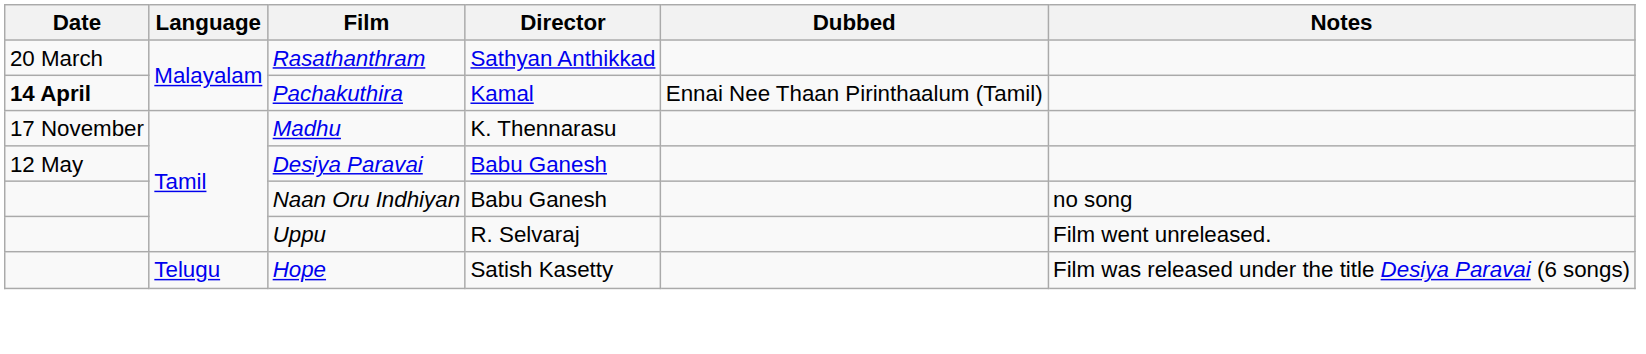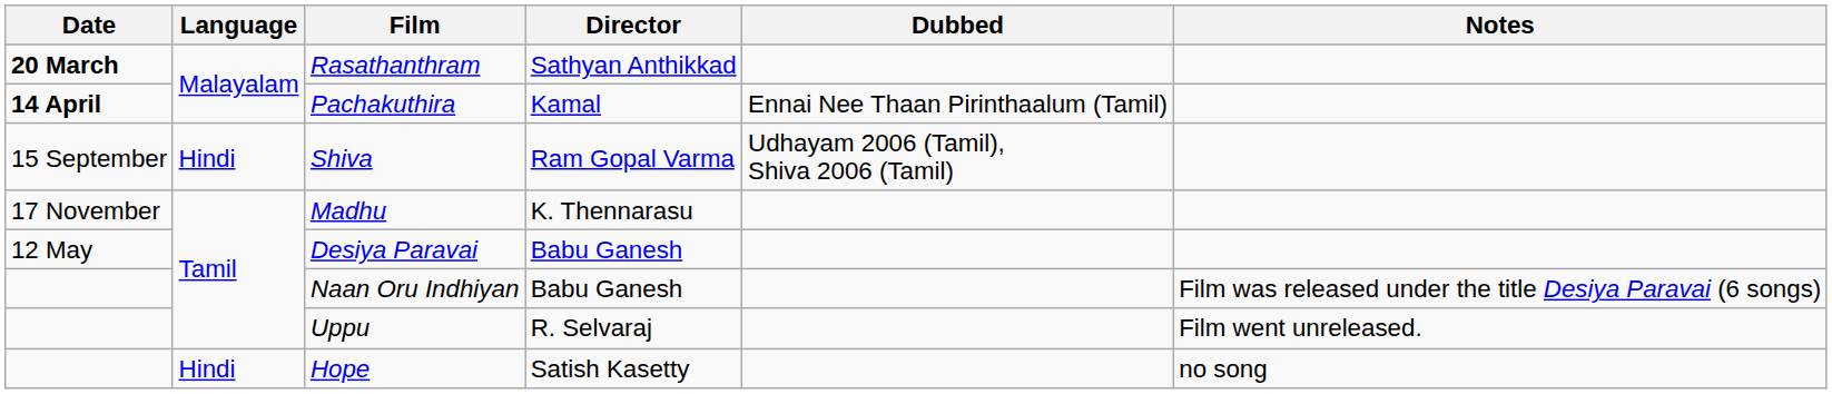Rasathanthram | Date: normal -> bold
+ row: 15 September | Hindi | Shiva | Ram Gopal Varma | Udhayam 2006 (Tamil), Shiva 2006 (Tamil)
Naan Oru Indhiyan | Notes: no song -> Film was released under the title Desiya Paravai (6 songs)
Hope | Language: Telugu -> Hindi
Hope | Notes: Film was released under the title Desiya Paravai (6 songs) -> no song
